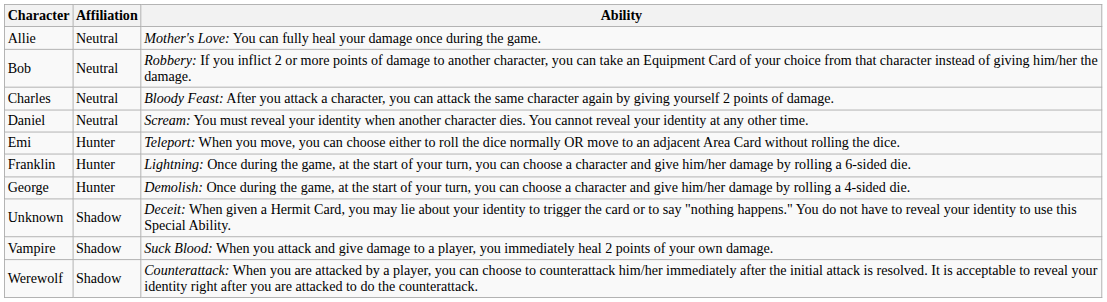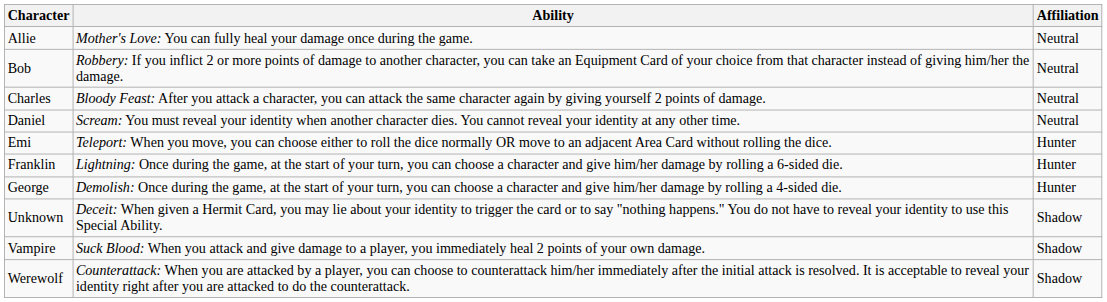columns swapped: Affiliation <-> Ability
